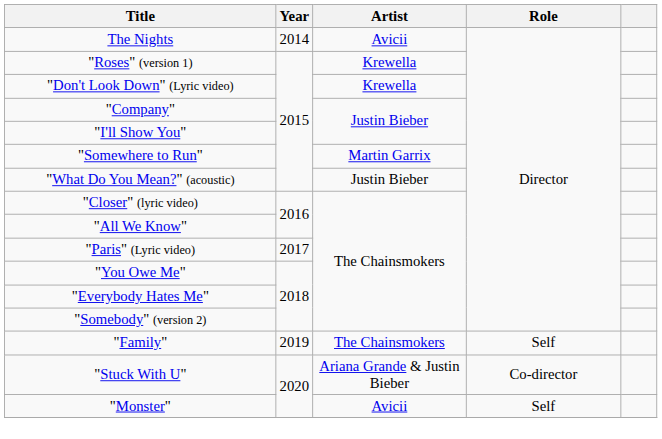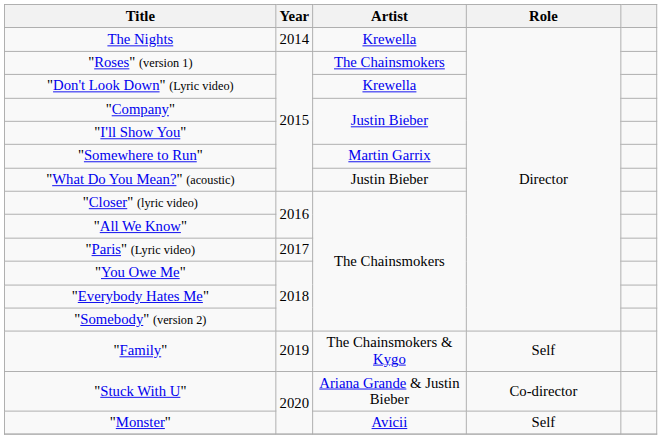The Nights | Artist: Avicii -> Krewella
"Roses" (version 1) | Artist: Krewella -> The Chainsmokers
"Family" | Artist: The Chainsmokers -> The Chainsmokers & Kygo
